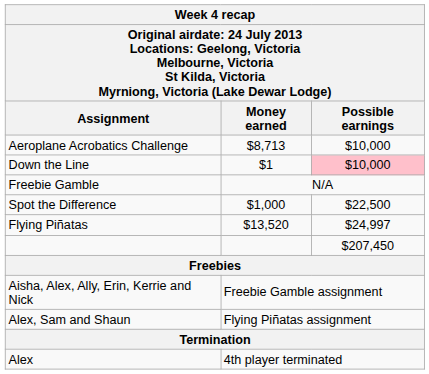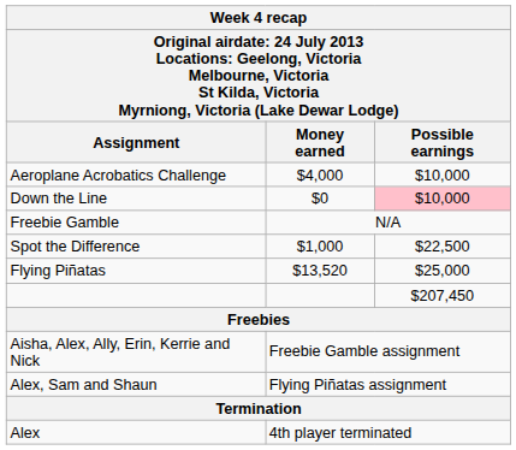Aeroplane Acrobatics Challenge | Money earned: $8,713 -> $4,000
Down the Line | Money earned: $1 -> $0
Flying Piñatas | Possible earnings: $24,997 -> $25,000
